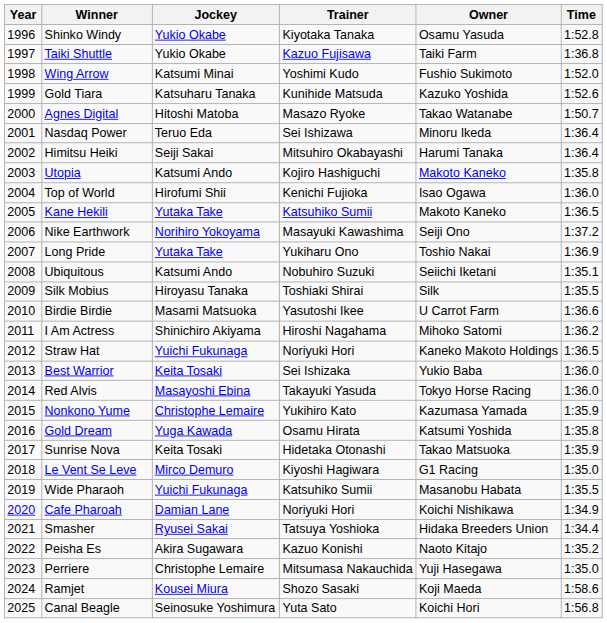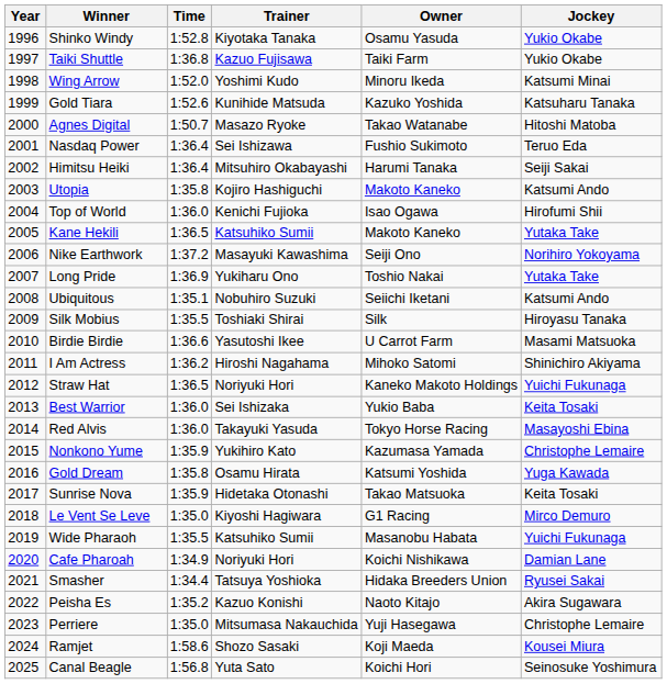columns swapped: Jockey <-> Time
Wing Arrow | Owner: Fushio Sukimoto -> Minoru Ikeda
Nasdaq Power | Owner: Minoru Ikeda -> Fushio Sukimoto
